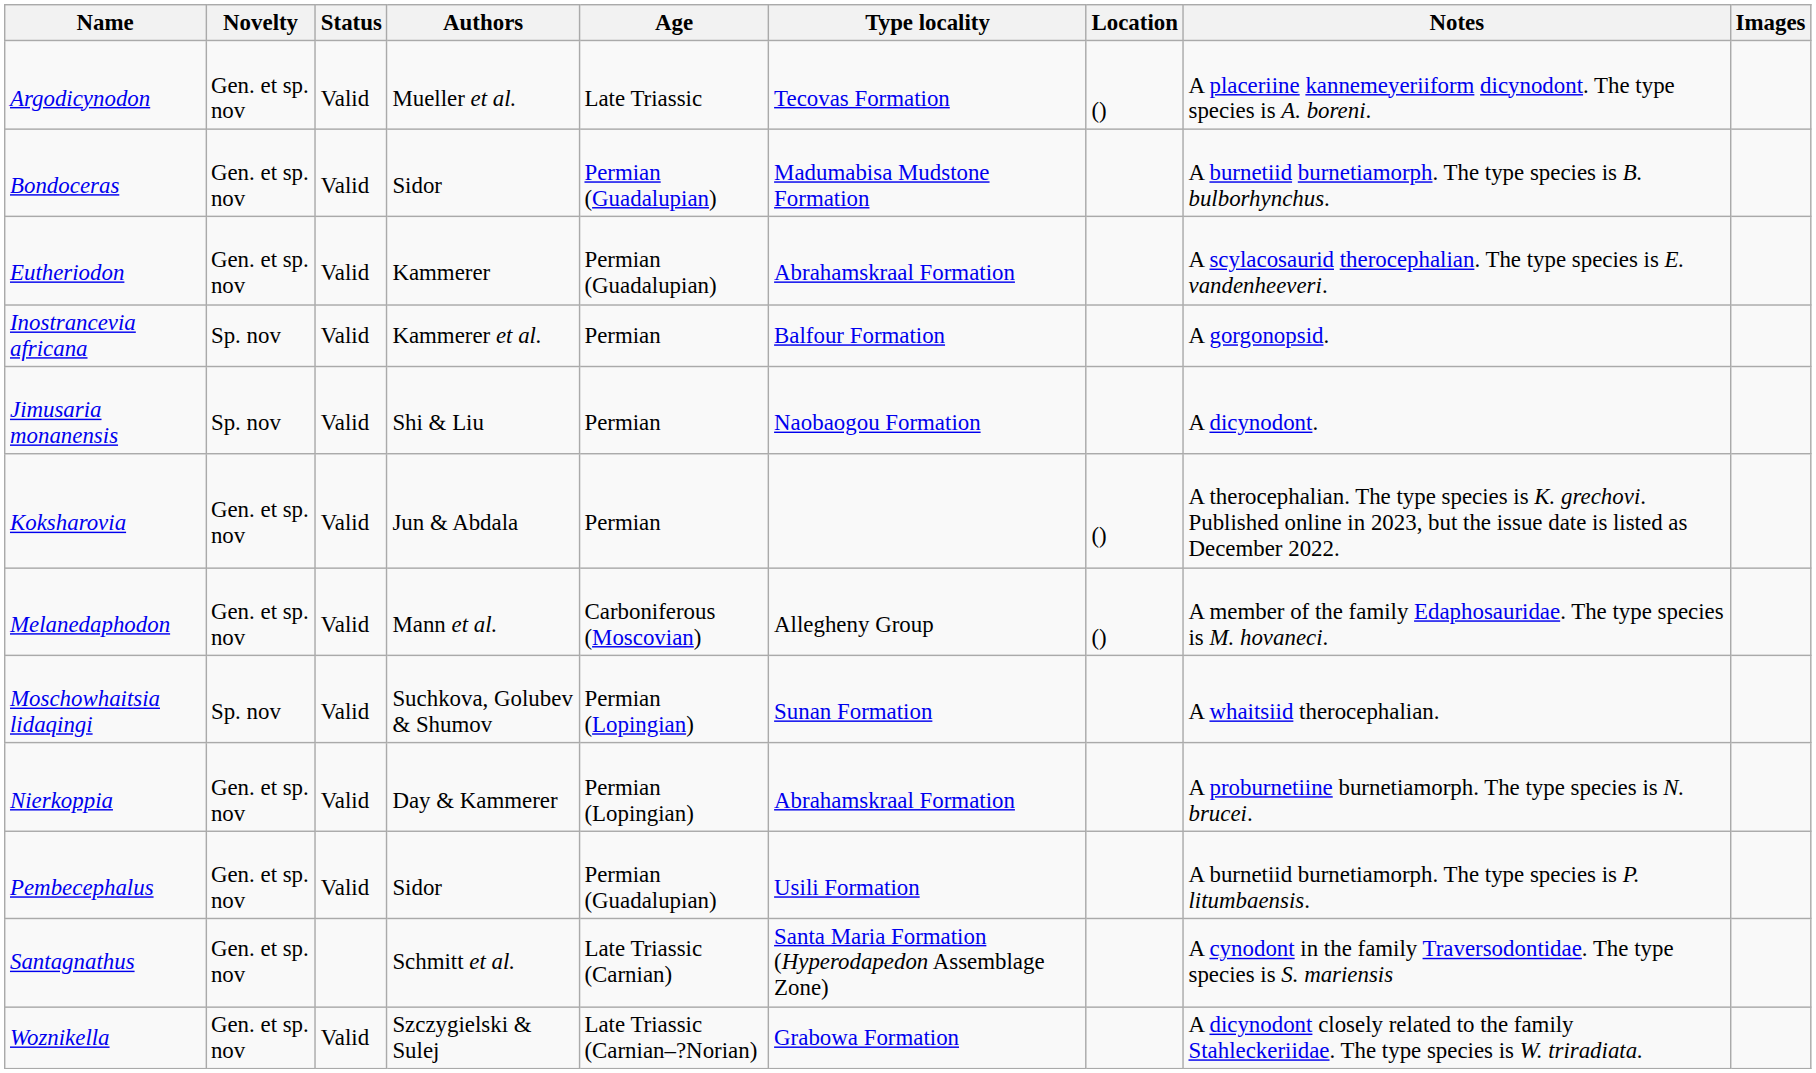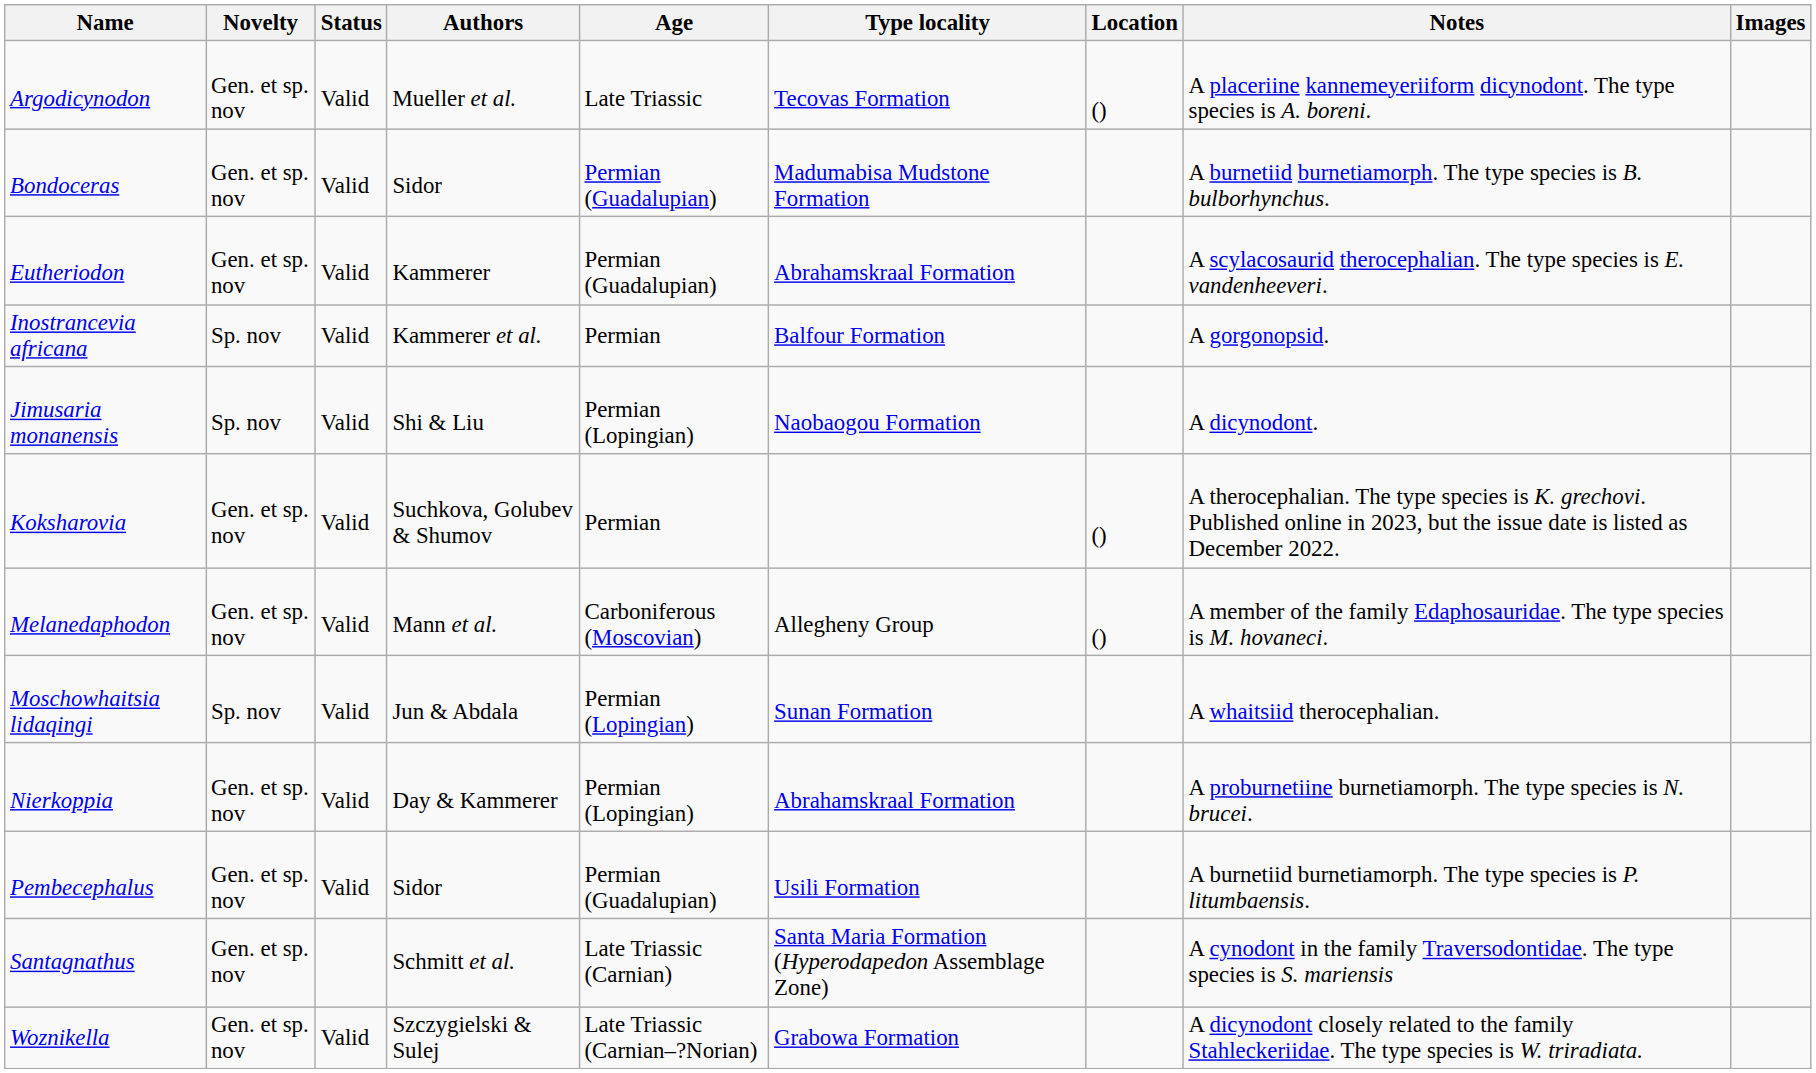Jimusaria monanensis | Age: Permian -> Permian (Lopingian)
Koksharovia | Authors: Jun & Abdala -> Suchkova, Golubev & Shumov
Moschowhaitsia lidaqingi | Authors: Suchkova, Golubev & Shumov -> Jun & Abdala
